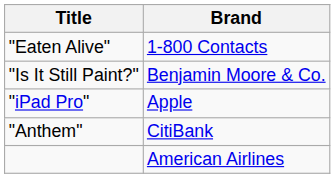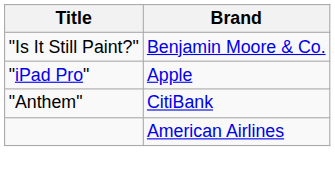- row: "Eaten Alive" | 1-800 Contacts
